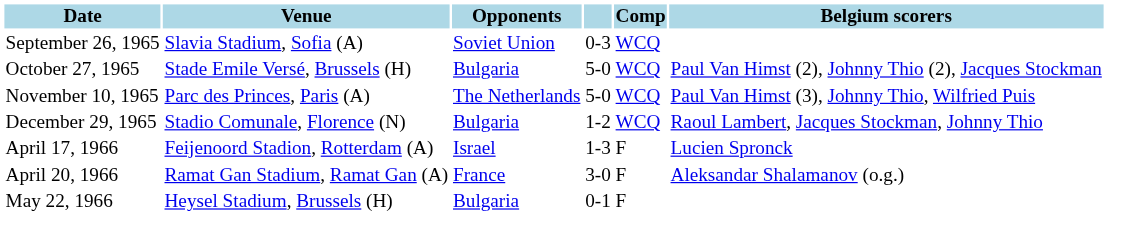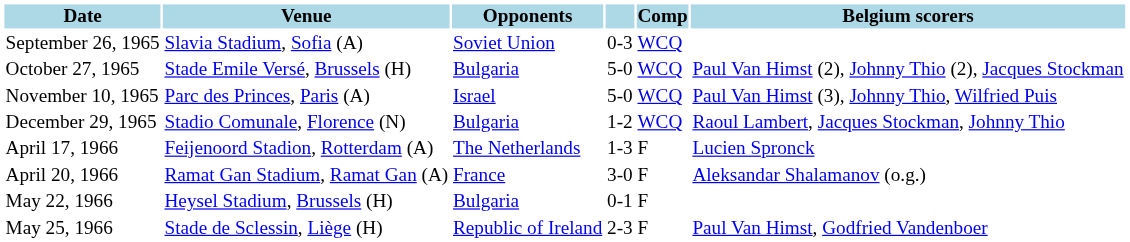November 10, 1965 | Opponents: The Netherlands -> Israel
April 17, 1966 | Opponents: Israel -> The Netherlands
+ row: May 25, 1966 | Stade de Sclessin, Liège (H) | Republic of Ireland | 2-3 | F | Paul Van Himst, Godfried Vandenboer
